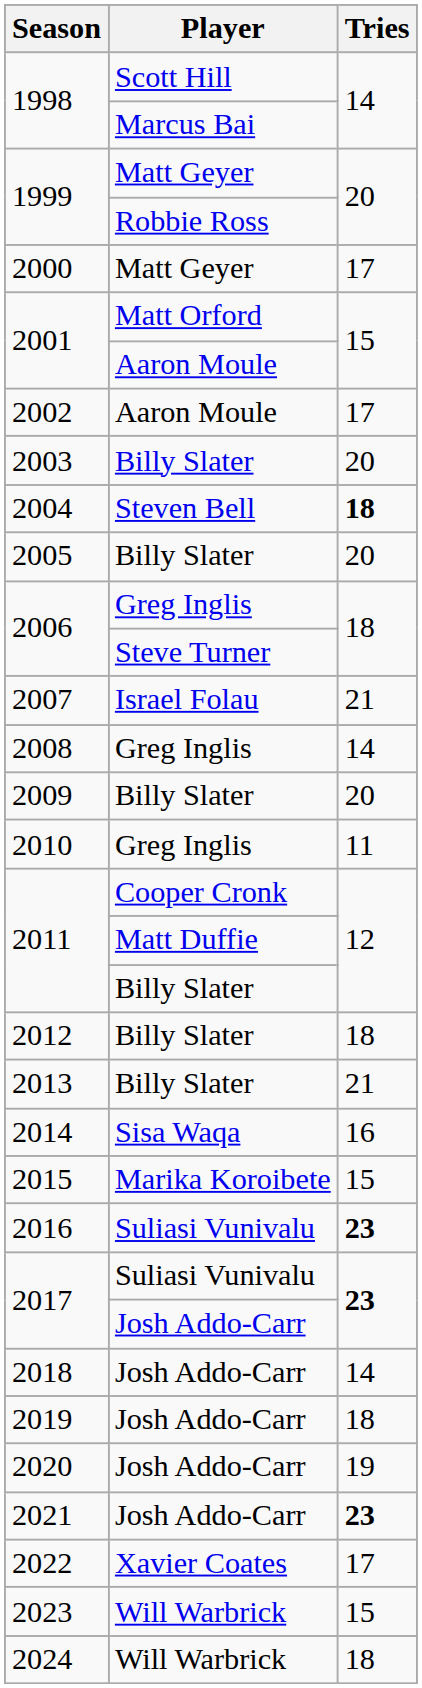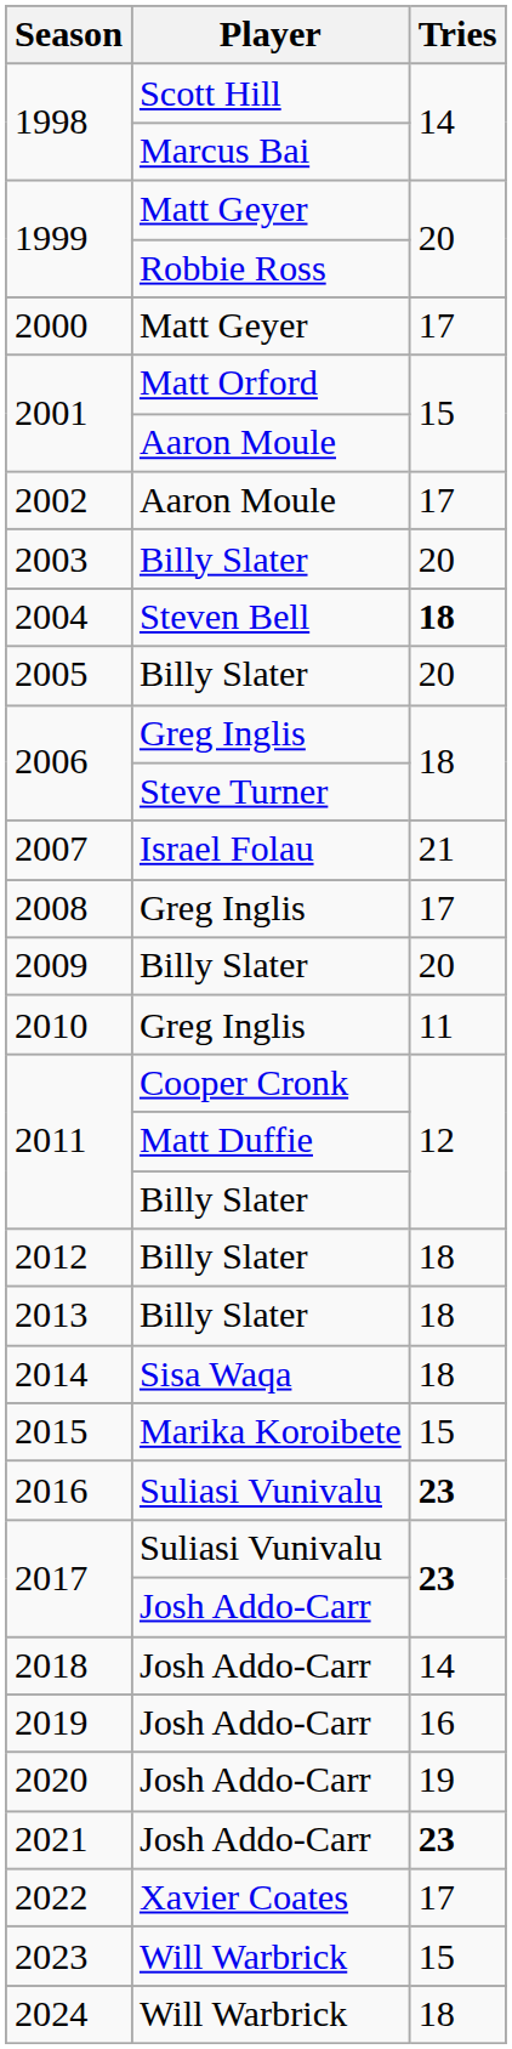2008 | Tries: 14 -> 17
2013 | Tries: 21 -> 18
2014 | Tries: 16 -> 18
2019 | Tries: 18 -> 16
